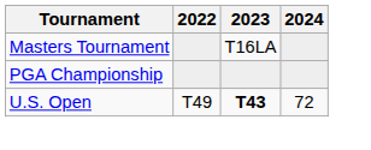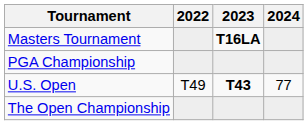Masters Tournament | 2023: normal -> bold
U.S. Open | 2024: 72 -> 77
+ row: The Open Championship
